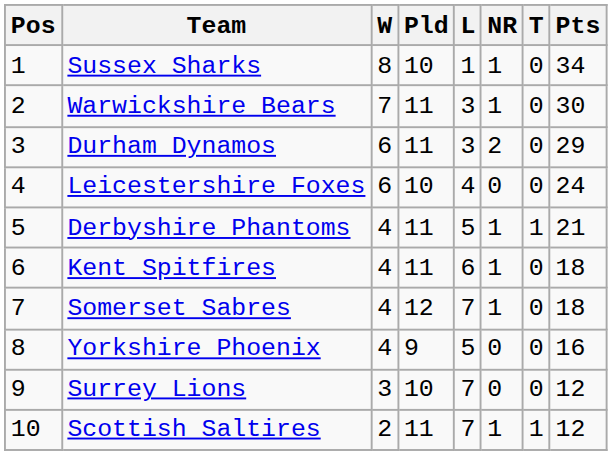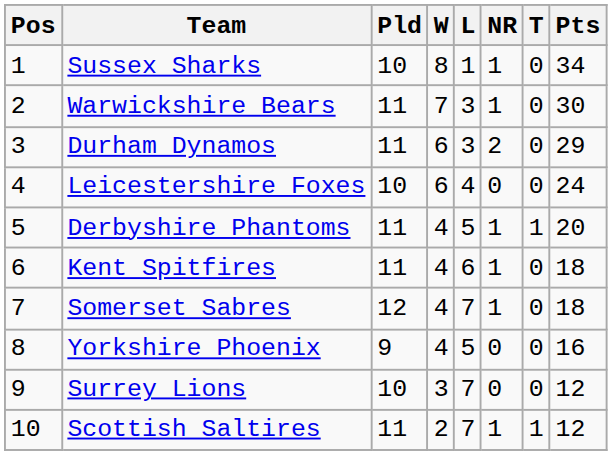columns swapped: Pld <-> W
Derbyshire Phantoms | Pts: 21 -> 20
